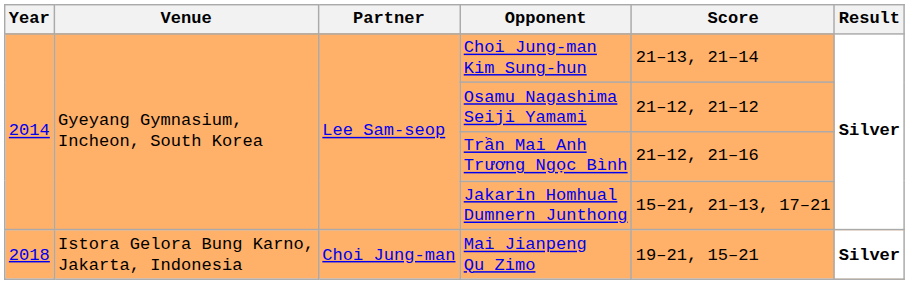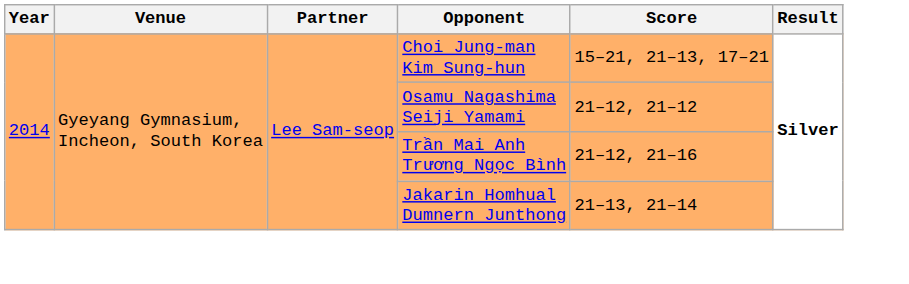Choi Jung-man Kim Sung-hun | Score: 21–13, 21–14 -> 15–21, 21–13, 17–21
Jakarin Homhual Dumnern Junthong | Score: 15–21, 21–13, 17–21 -> 21–13, 21–14
- row: 2018 | Istora Gelora Bung Karno, Jakarta, Indonesia | Choi Jung-man | Mai Jianpeng Qu Zimo | 19–21, 15–21 | Silver
